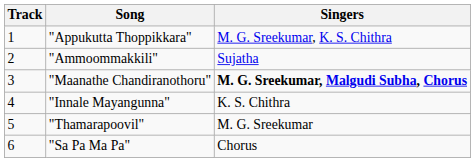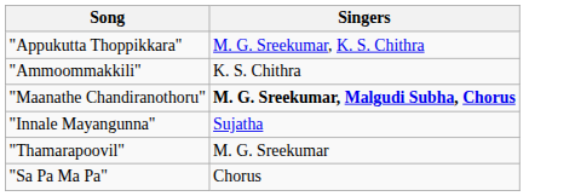- column: Track | 1 | 2 | 3 | 4 | 5 | 6
"Ammoommakkili" | Singers: Sujatha -> K. S. Chithra
"Innale Mayangunna" | Singers: K. S. Chithra -> Sujatha
